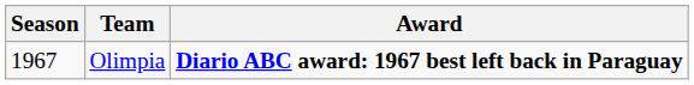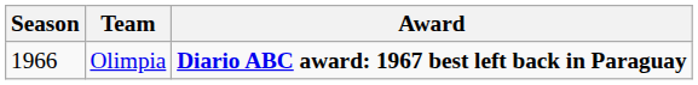Olimpia | Season: 1967 -> 1966
